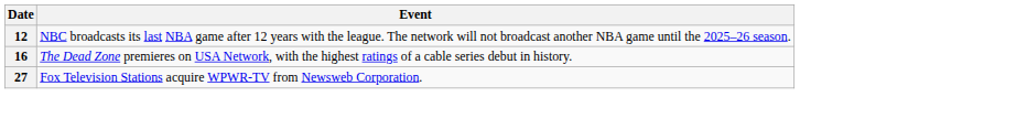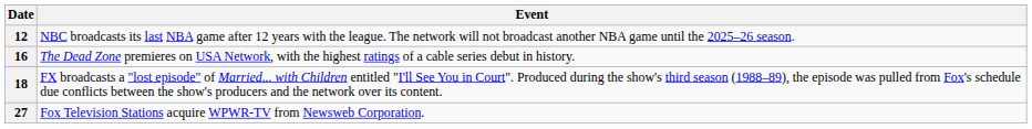+ row: 18 | FX broadcasts a "lost episode" of Married... with Children entitled "I'll See You in Court". Produced during the show's third season (1988–89), the episode was pulled from Fox's schedule due conflicts between the show's producers and the network over its content.
